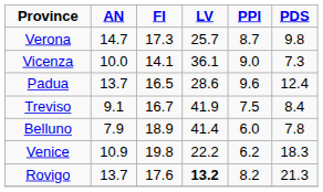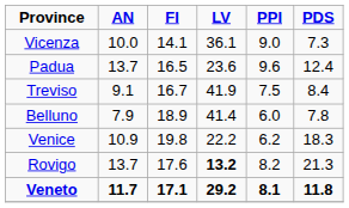- row: Verona | 14.7 | 17.3 | 25.7 | 8.7 | 9.8
Padua | LV: 28.6 -> 23.6
+ row: Veneto | 11.7 | 17.1 | 29.2 | 8.1 | 11.8
